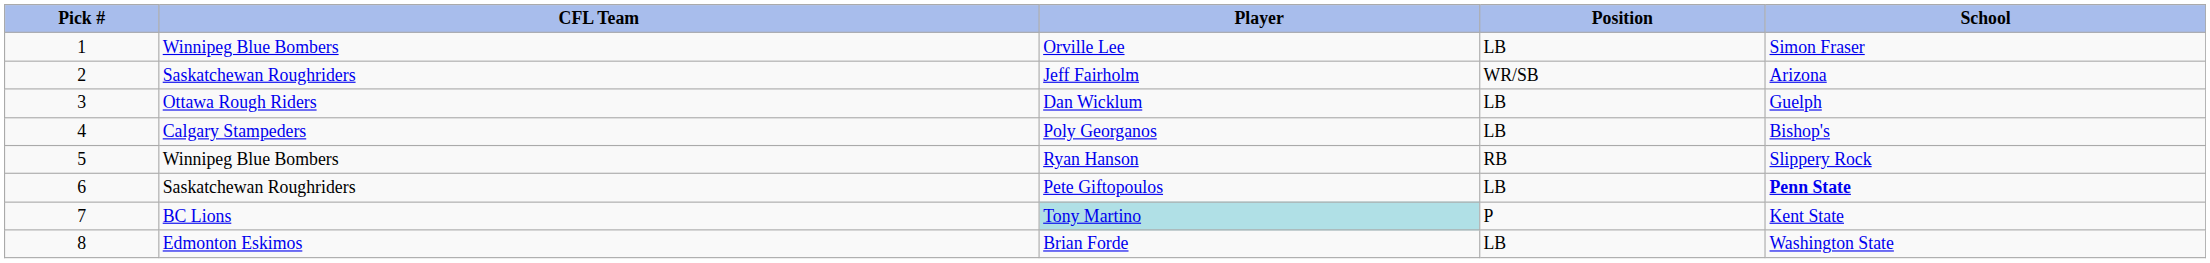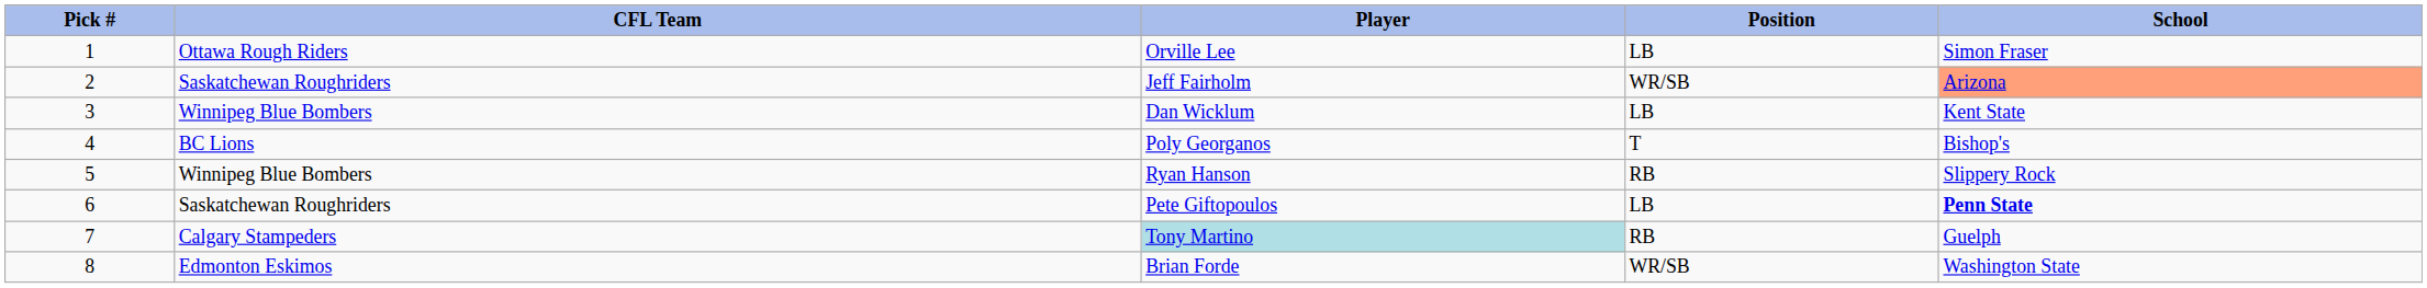Orville Lee | CFL Team: Winnipeg Blue Bombers -> Ottawa Rough Riders
Jeff Fairholm | School: no background -> lightsalmon background
Dan Wicklum | CFL Team: Ottawa Rough Riders -> Winnipeg Blue Bombers
Dan Wicklum | School: Guelph -> Kent State
Poly Georganos | CFL Team: Calgary Stampeders -> BC Lions
Poly Georganos | Position: LB -> T
Tony Martino | CFL Team: BC Lions -> Calgary Stampeders
Tony Martino | Position: P -> RB
Tony Martino | School: Kent State -> Guelph
Brian Forde | Position: LB -> WR/SB
